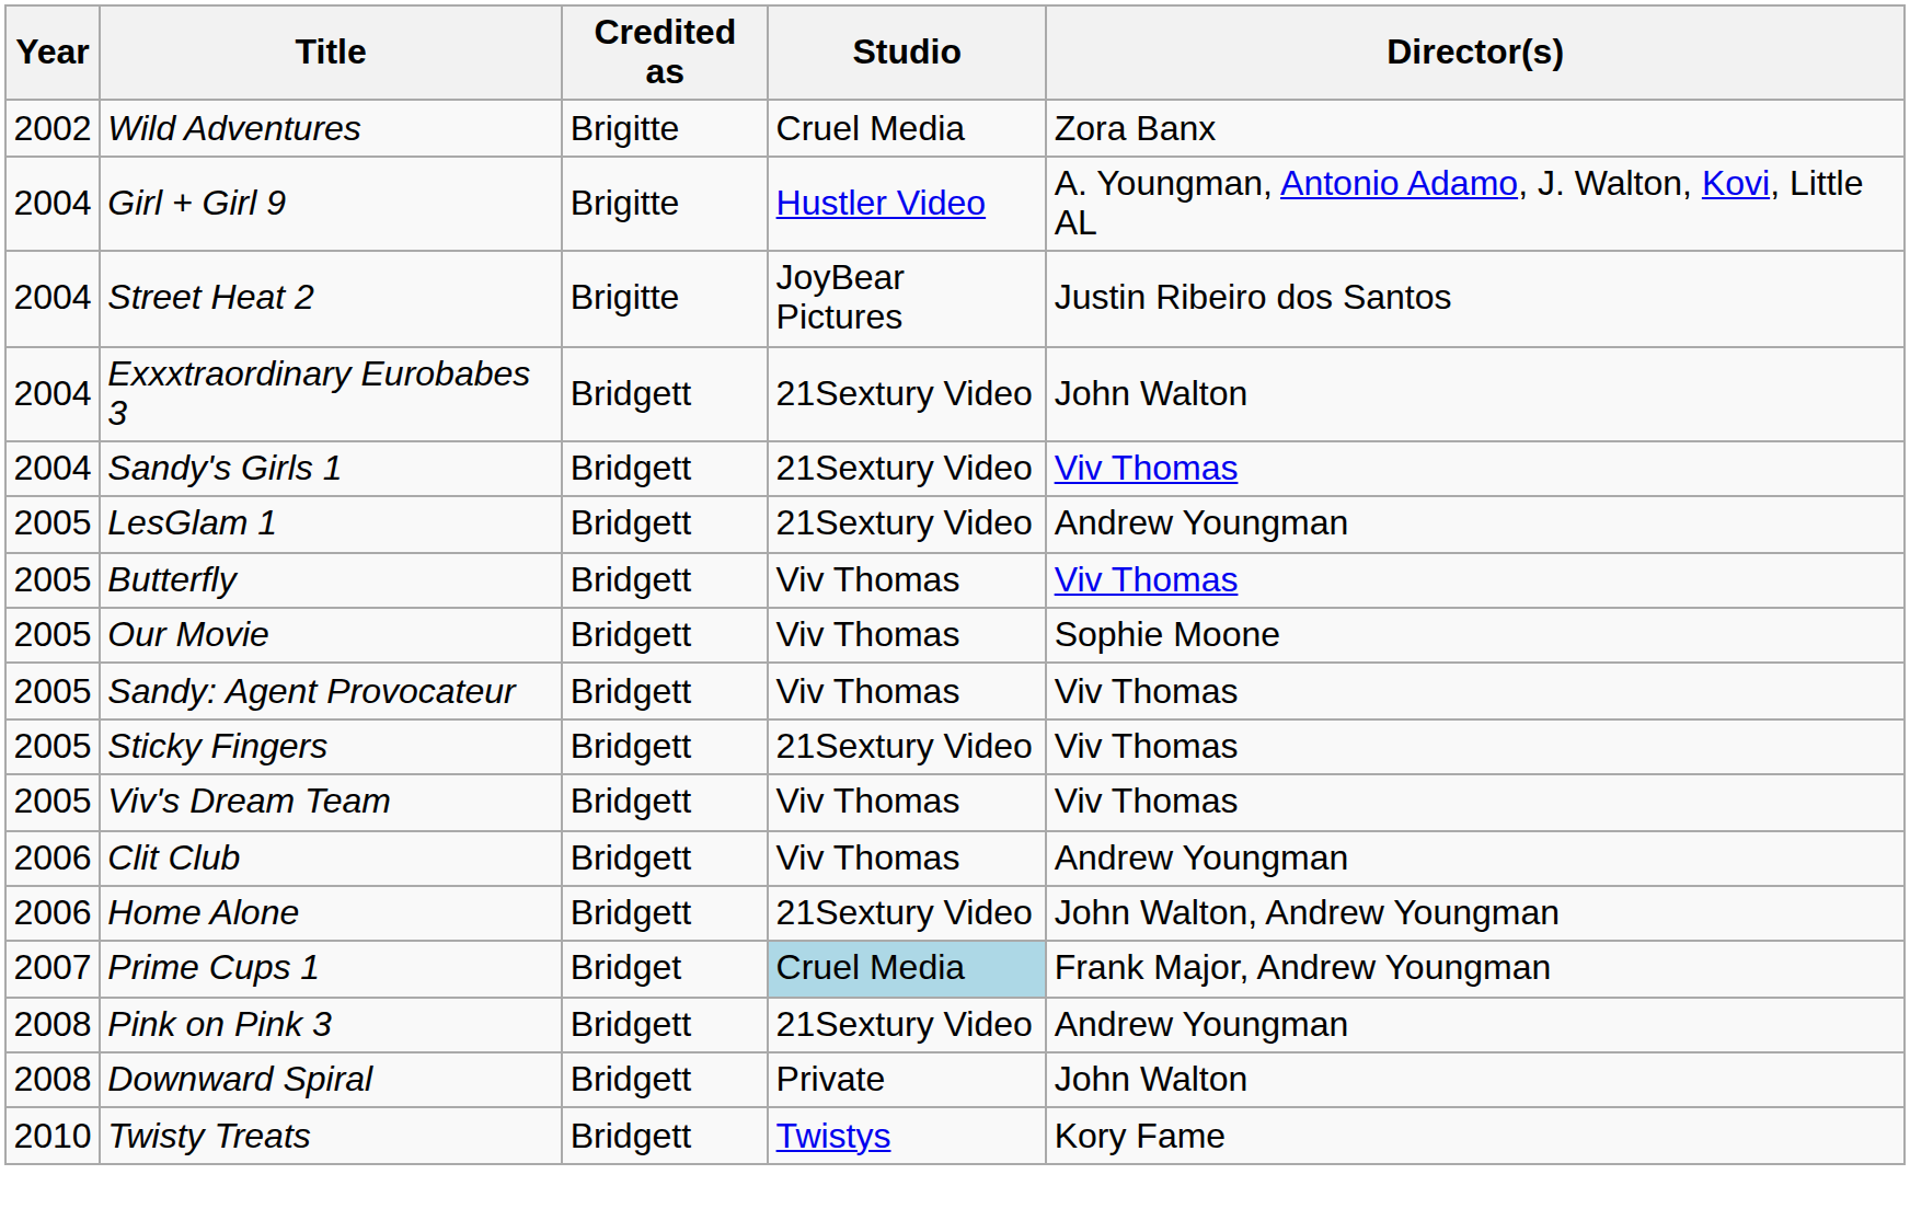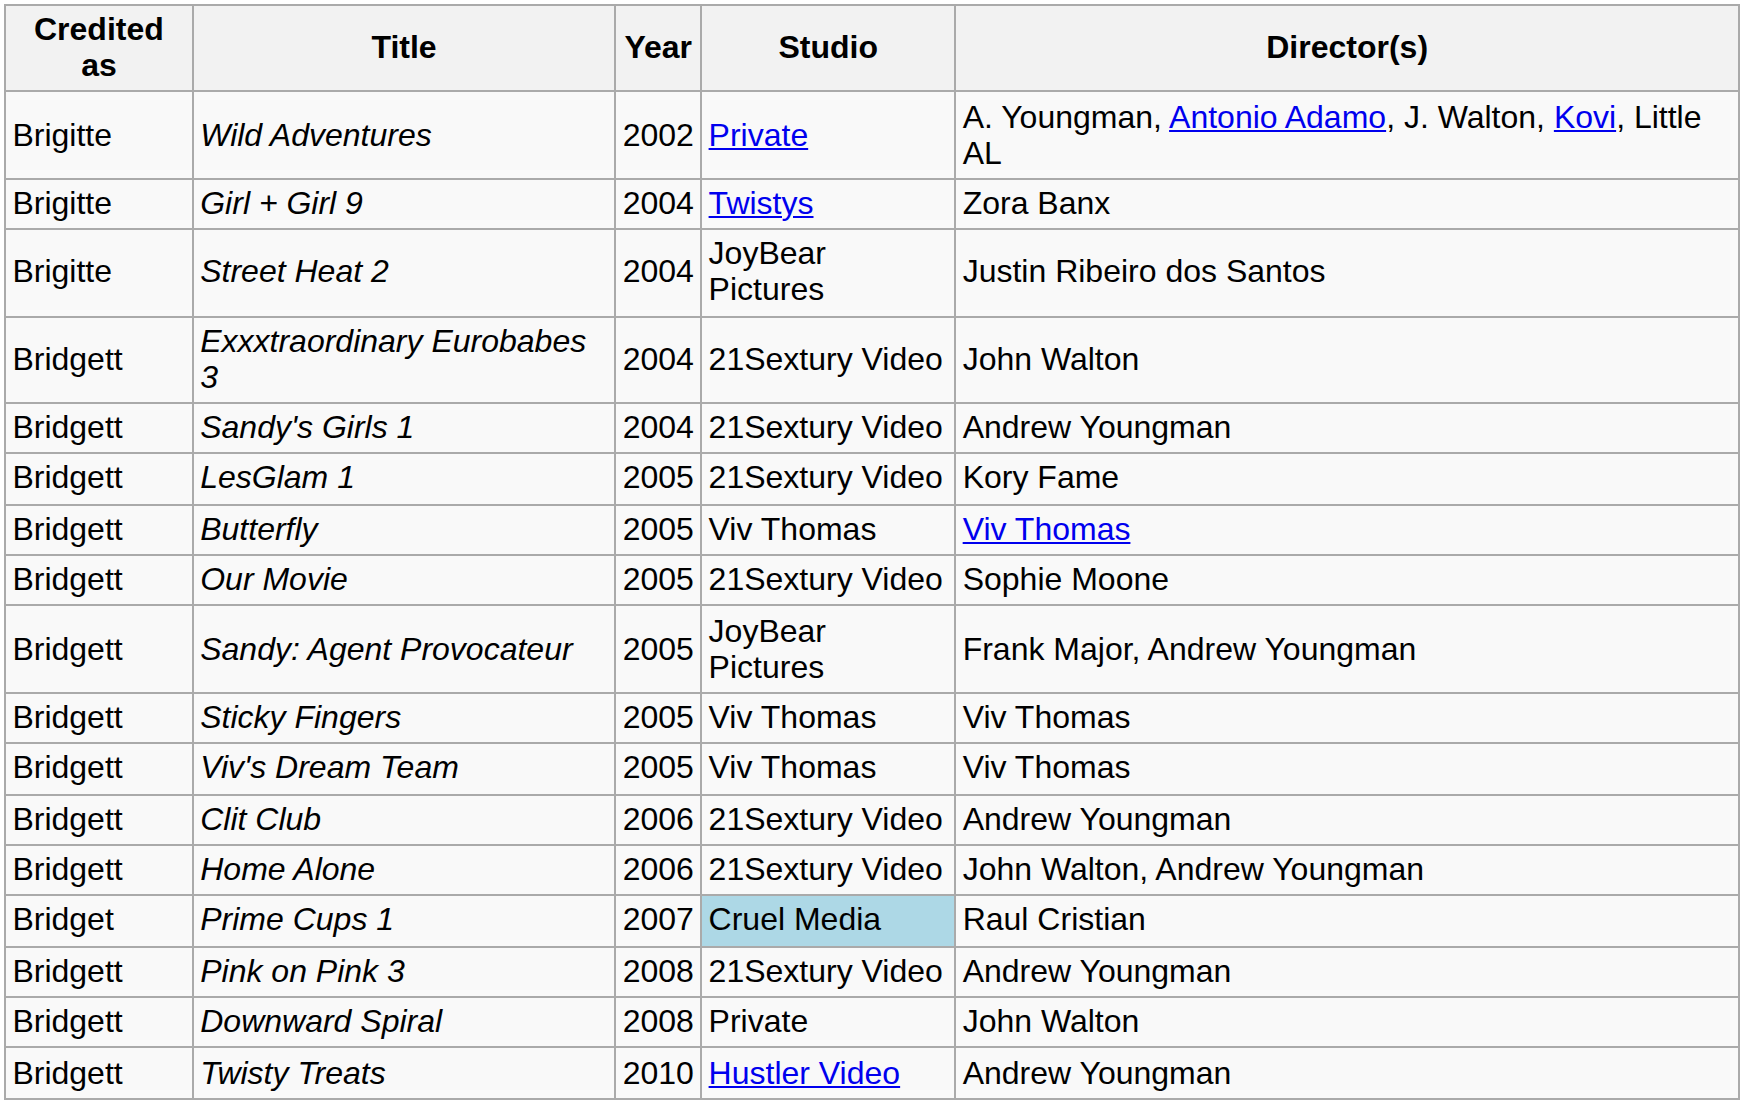columns swapped: Year <-> Credited as
Wild Adventures | Studio: Cruel Media -> Private
Wild Adventures | Director(s): Zora Banx -> A. Youngman, Antonio Adamo, J. Walton, Kovi, Little AL
Girl + Girl 9 | Studio: Hustler Video -> Twistys
Girl + Girl 9 | Director(s): A. Youngman, Antonio Adamo, J. Walton, Kovi, Little AL -> Zora Banx
Sandy's Girls 1 | Director(s): Viv Thomas -> Andrew Youngman
LesGlam 1 | Director(s): Andrew Youngman -> Kory Fame
Our Movie | Studio: Viv Thomas -> 21Sextury Video
Sandy: Agent Provocateur | Studio: Viv Thomas -> JoyBear Pictures
Sandy: Agent Provocateur | Director(s): Viv Thomas -> Frank Major, Andrew Youngman
Sticky Fingers | Studio: 21Sextury Video -> Viv Thomas
Clit Club | Studio: Viv Thomas -> 21Sextury Video
Prime Cups 1 | Director(s): Frank Major, Andrew Youngman -> Raul Cristian
Twisty Treats | Studio: Twistys -> Hustler Video
Twisty Treats | Director(s): Kory Fame -> Andrew Youngman
